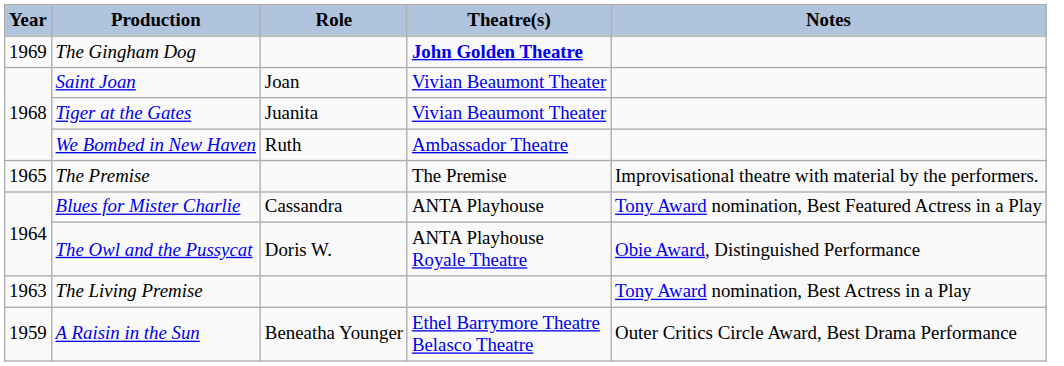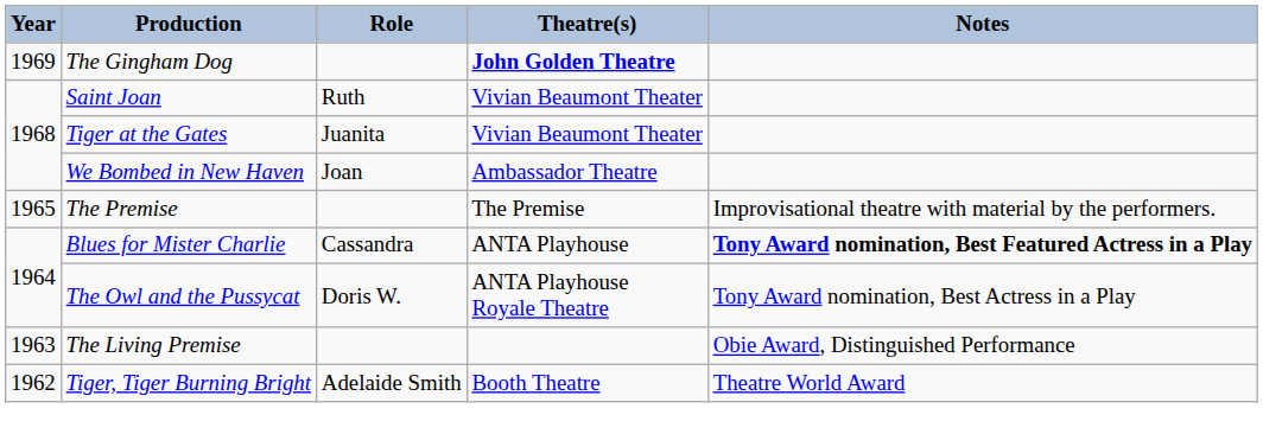Saint Joan | Role: Joan -> Ruth
We Bombed in New Haven | Role: Ruth -> Joan
Blues for Mister Charlie | Notes: normal -> bold
The Owl and the Pussycat | Notes: Obie Award, Distinguished Performance -> Tony Award nomination, Best Actress in a Play
The Living Premise | Notes: Tony Award nomination, Best Actress in a Play -> Obie Award, Distinguished Performance
+ row: 1962 | Tiger, Tiger Burning Bright | Adelaide Smith | Booth Theatre | Theatre World Award
- row: 1959 | A Raisin in the Sun | Beneatha Younger | Ethel Barrymore Theatre Belasco Theatre | Outer Critics Circle Award, Best Drama Performance
